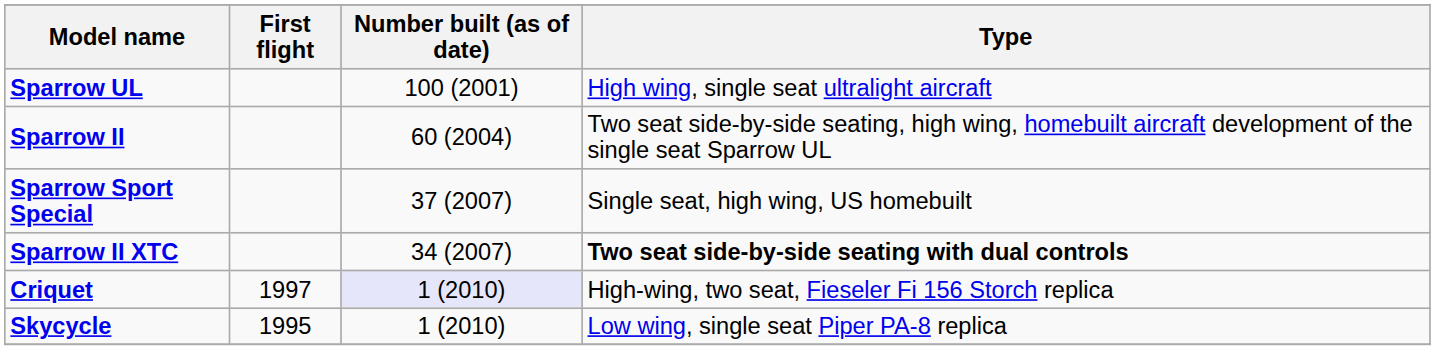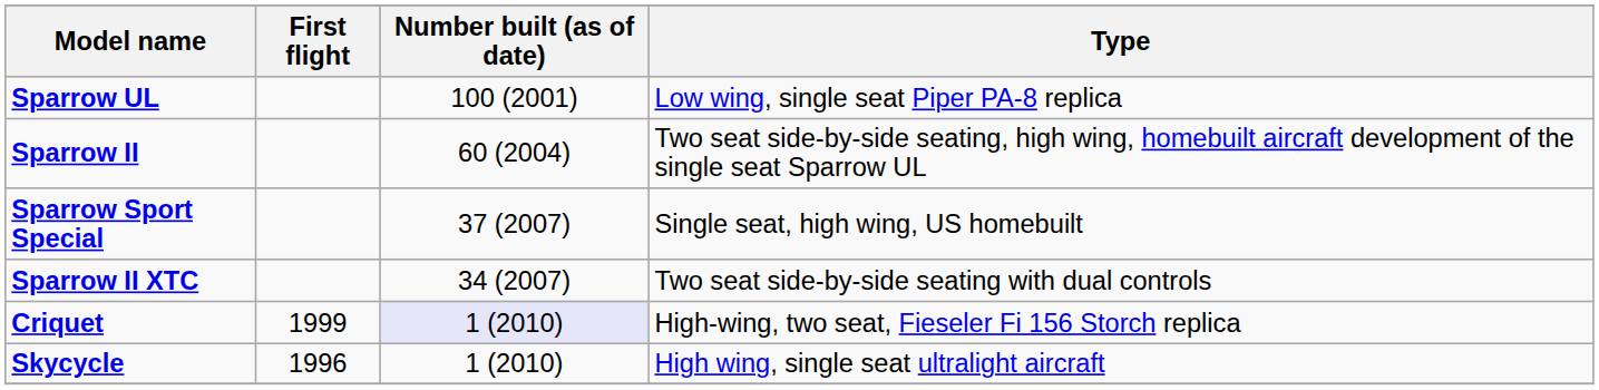Sparrow UL | Type: High wing, single seat ultralight aircraft -> Low wing, single seat Piper PA-8 replica
Sparrow II XTC | Type: bold -> normal
Criquet | First flight: 1997 -> 1999
Skycycle | First flight: 1995 -> 1996
Skycycle | Type: Low wing, single seat Piper PA-8 replica -> High wing, single seat ultralight aircraft
